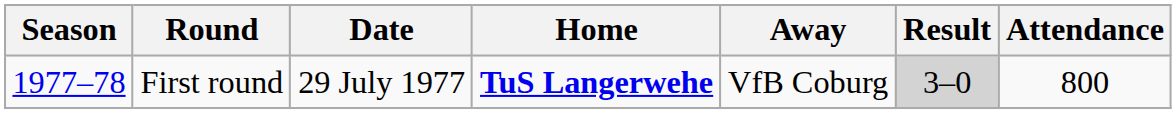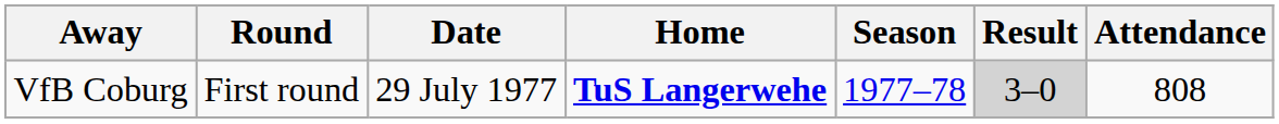columns swapped: Season <-> Away
First round | Attendance: 800 -> 808
